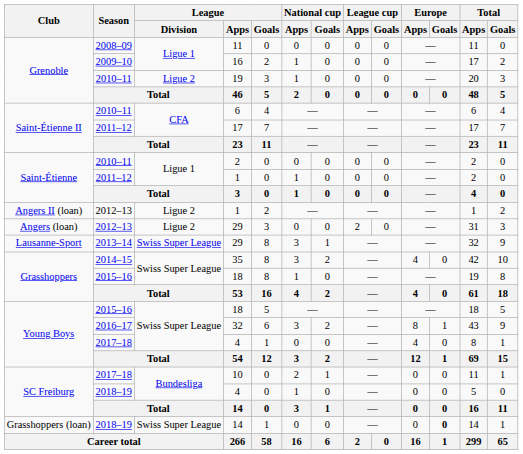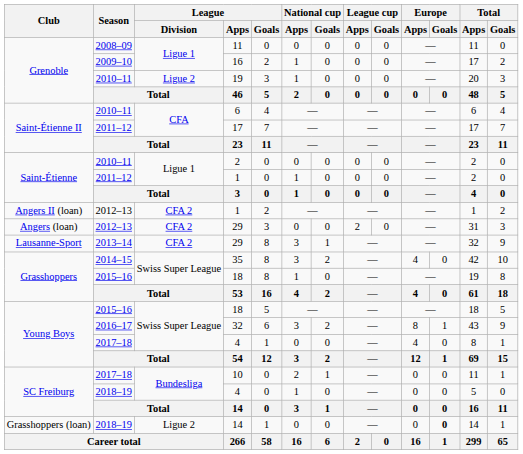Angers II (loan) / 1 | League / Division: Ligue 2 -> CFA 2
Angers (loan) / 29 | League / Division: Ligue 2 -> CFA 2
Lausanne-Sport / 29 | League / Division: Swiss Super League -> CFA 2
Grasshoppers (loan) / 14 | League / Division: Swiss Super League -> Ligue 2
